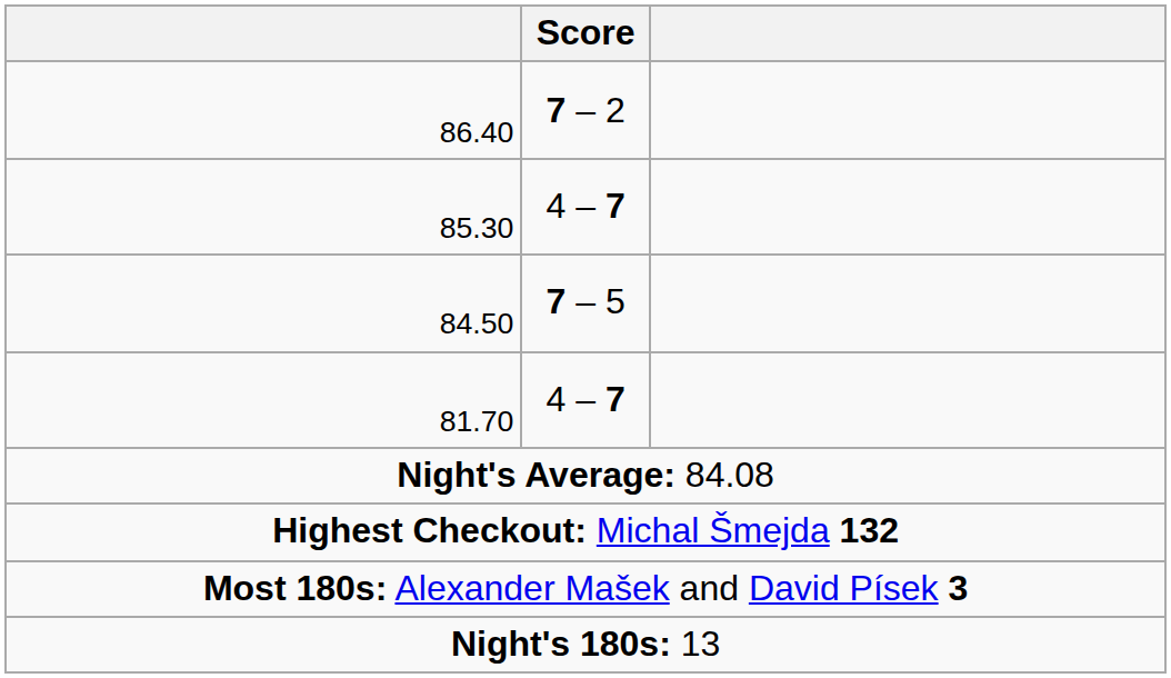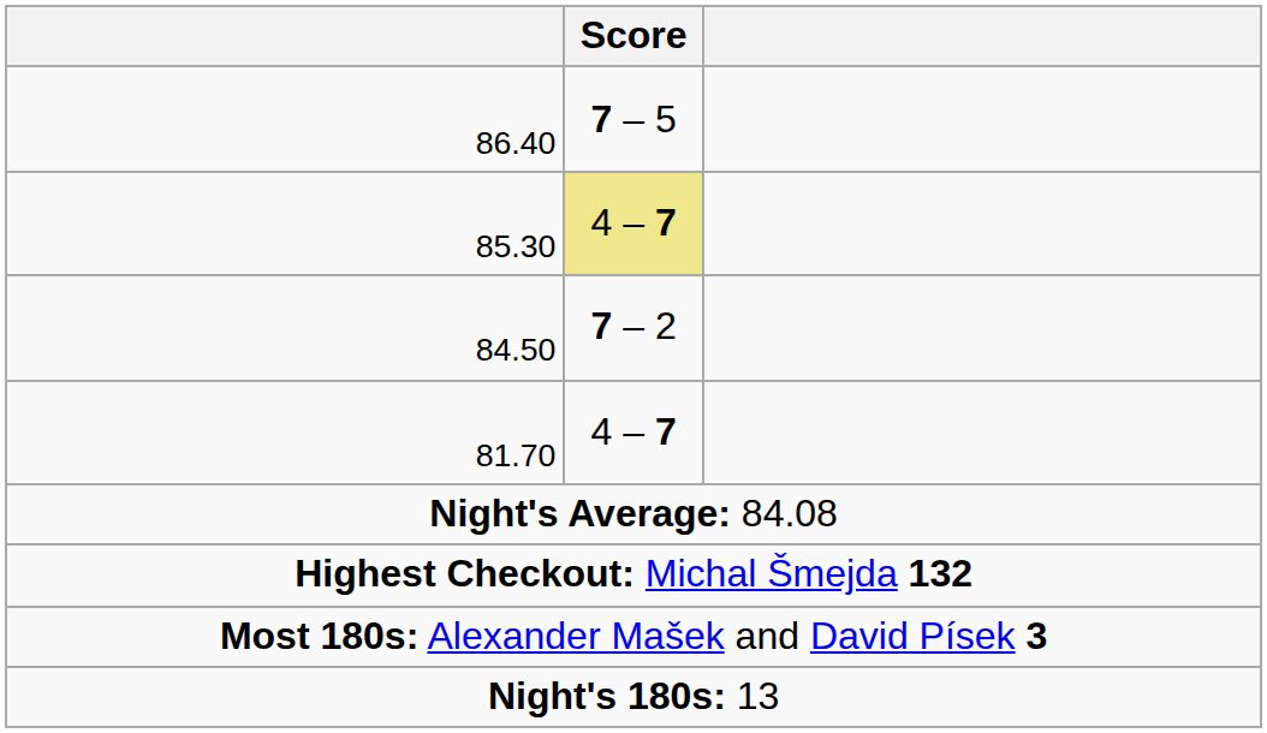86.40 | Score: 7 – 2 -> 7 – 5
85.30 | Score: no background -> khaki background
84.50 | Score: 7 – 5 -> 7 – 2
